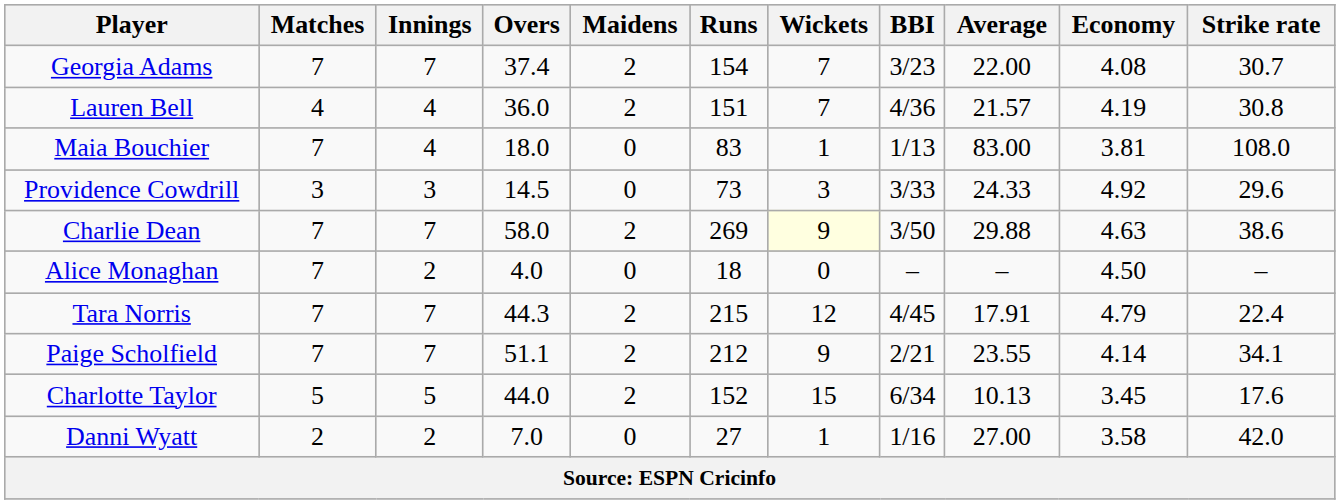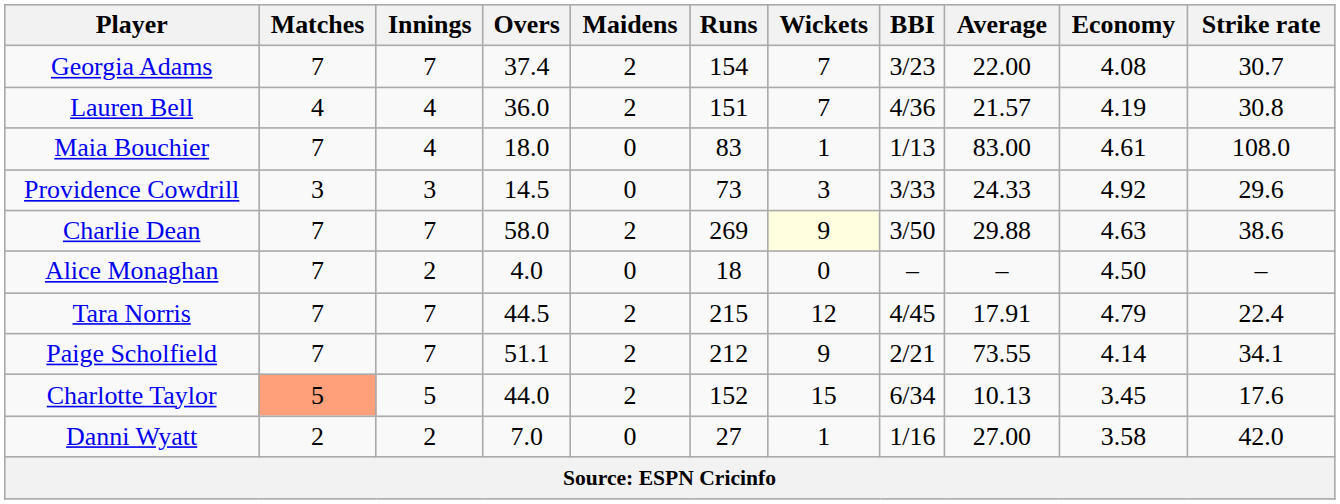Maia Bouchier | Economy: 3.81 -> 4.61
Tara Norris | Overs: 44.3 -> 44.5
Paige Scholfield | Average: 23.55 -> 73.55
Charlotte Taylor | Matches: no background -> lightsalmon background
